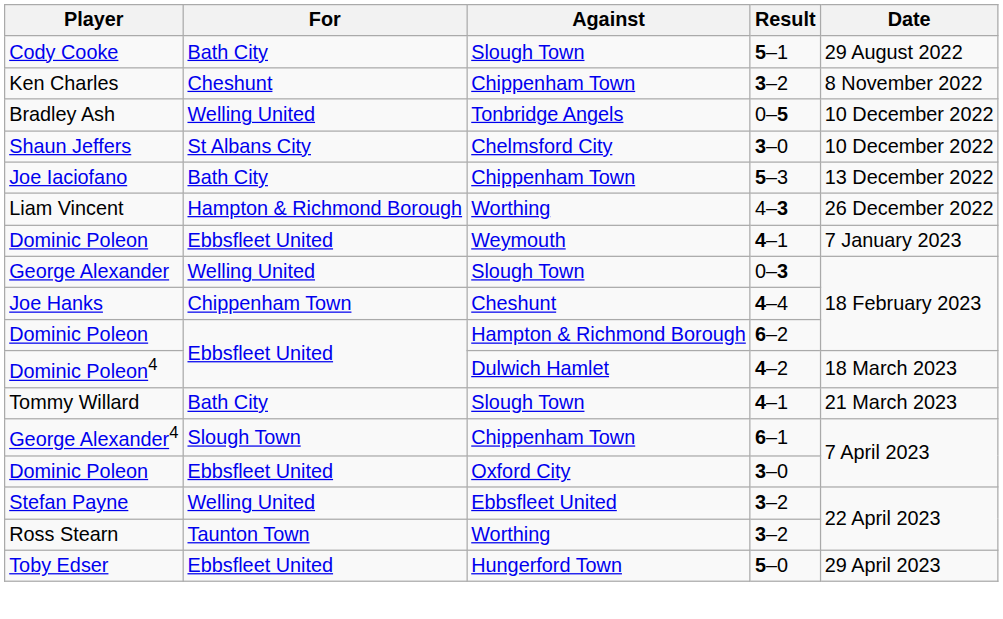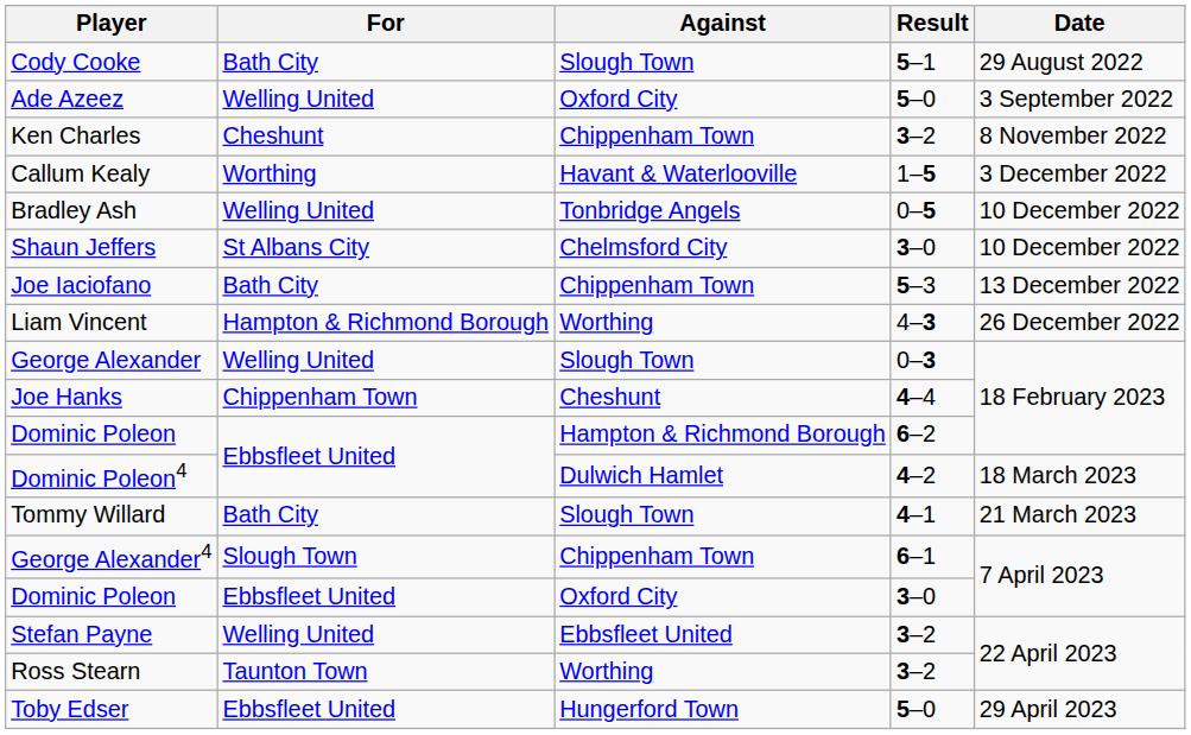+ row: Ade Azeez | Welling United | Oxford City | 5–0 | 3 September 2022
+ row: Callum Kealy | Worthing | Havant & Waterlooville | 1–5 | 3 December 2022
- row: Dominic Poleon | Ebbsfleet United | Weymouth | 4–1 | 7 January 2023
